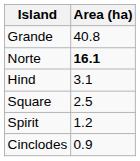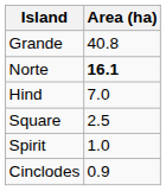Hind | Area (ha): 3.1 -> 7.0
Spirit | Area (ha): 1.2 -> 1.0
